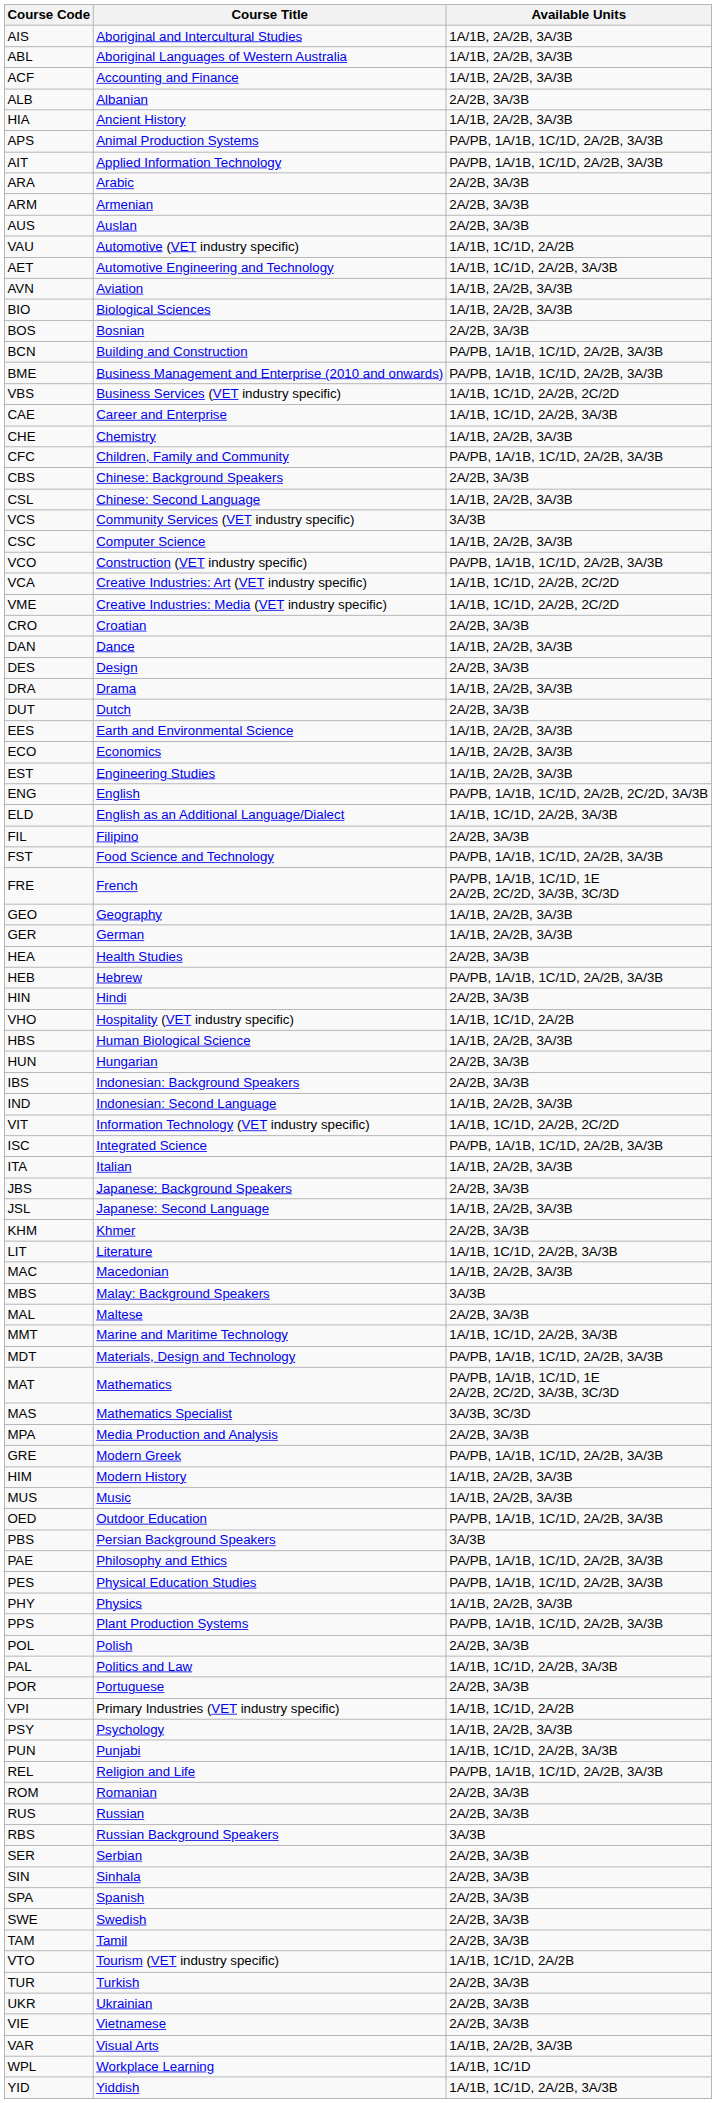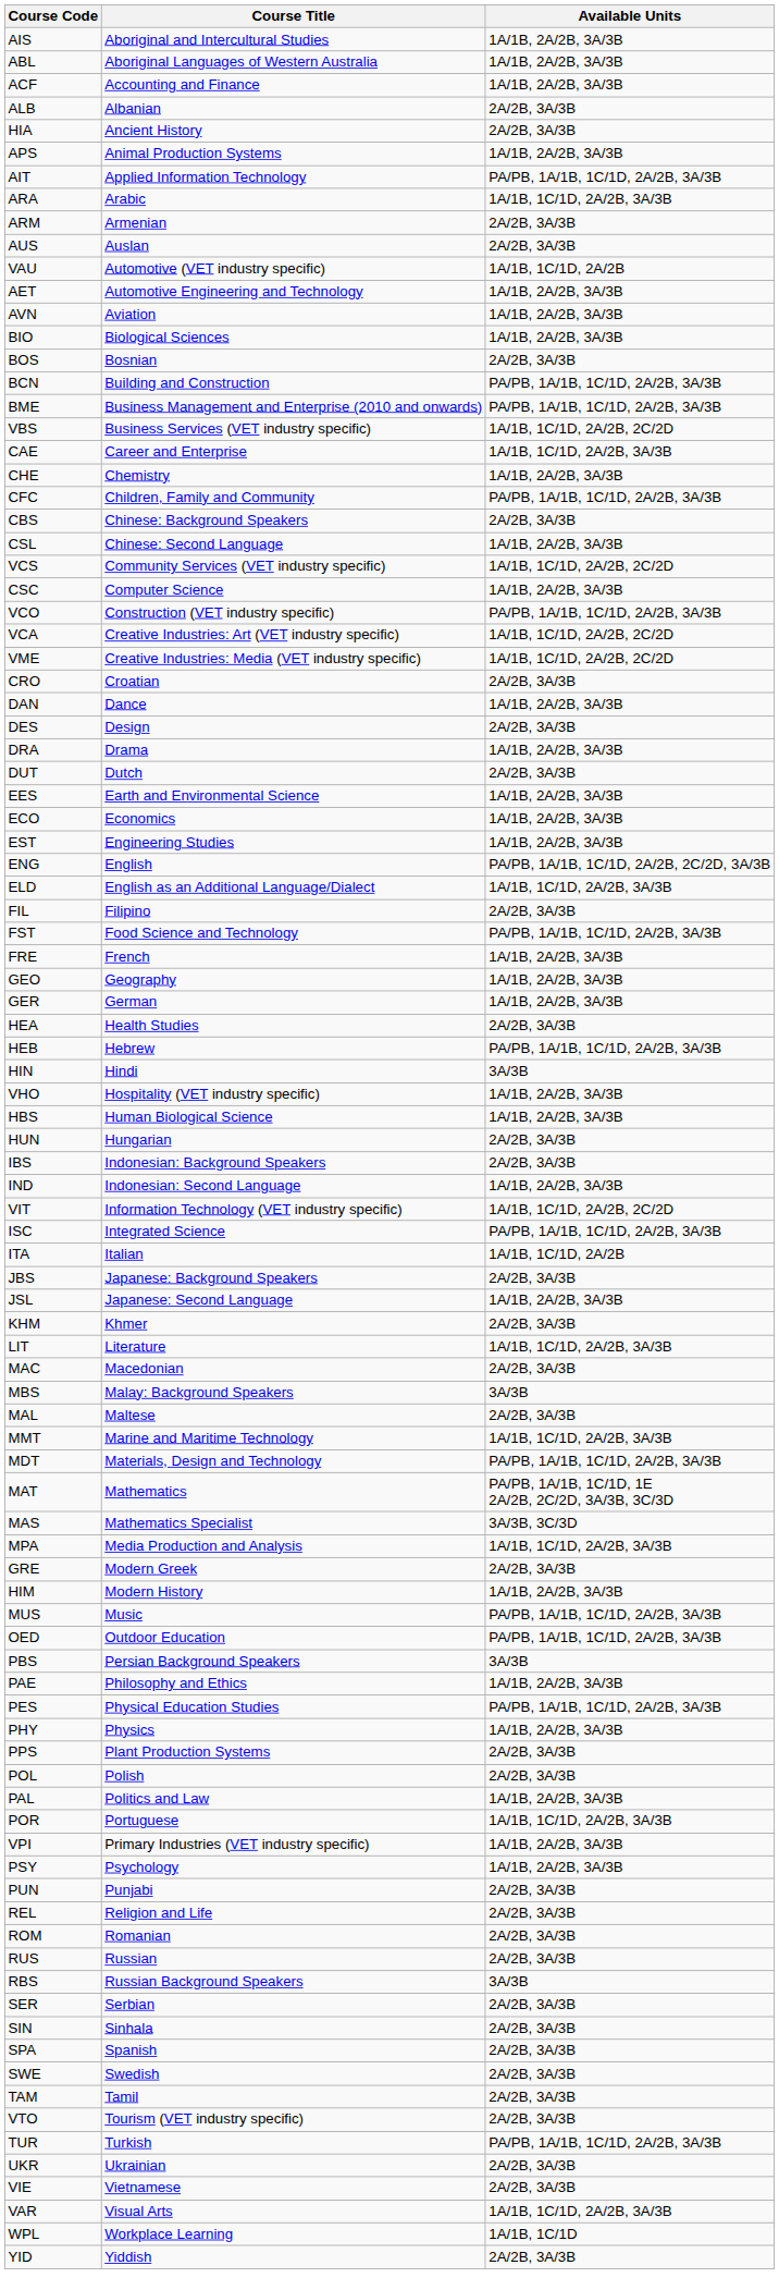HIA | Available Units: 1A/1B, 2A/2B, 3A/3B -> 2A/2B, 3A/3B
APS | Available Units: PA/PB, 1A/1B, 1C/1D, 2A/2B, 3A/3B -> 1A/1B, 2A/2B, 3A/3B
ARA | Available Units: 2A/2B, 3A/3B -> 1A/1B, 1C/1D, 2A/2B, 3A/3B
AET | Available Units: 1A/1B, 1C/1D, 2A/2B, 3A/3B -> 1A/1B, 2A/2B, 3A/3B
VCS | Available Units: 3A/3B -> 1A/1B, 1C/1D, 2A/2B, 2C/2D
FRE | Available Units: PA/PB, 1A/1B, 1C/1D, 1E 2A/2B, 2C/2D, 3A/3B, 3C/3D -> 1A/1B, 2A/2B, 3A/3B
HIN | Available Units: 2A/2B, 3A/3B -> 3A/3B
VHO | Available Units: 1A/1B, 1C/1D, 2A/2B -> 1A/1B, 2A/2B, 3A/3B
ITA | Available Units: 1A/1B, 2A/2B, 3A/3B -> 1A/1B, 1C/1D, 2A/2B
MAC | Available Units: 1A/1B, 2A/2B, 3A/3B -> 2A/2B, 3A/3B
MPA | Available Units: 2A/2B, 3A/3B -> 1A/1B, 1C/1D, 2A/2B, 3A/3B
GRE | Available Units: PA/PB, 1A/1B, 1C/1D, 2A/2B, 3A/3B -> 2A/2B, 3A/3B
MUS | Available Units: 1A/1B, 2A/2B, 3A/3B -> PA/PB, 1A/1B, 1C/1D, 2A/2B, 3A/3B
PAE | Available Units: PA/PB, 1A/1B, 1C/1D, 2A/2B, 3A/3B -> 1A/1B, 2A/2B, 3A/3B
PPS | Available Units: PA/PB, 1A/1B, 1C/1D, 2A/2B, 3A/3B -> 2A/2B, 3A/3B
PAL | Available Units: 1A/1B, 1C/1D, 2A/2B, 3A/3B -> 1A/1B, 2A/2B, 3A/3B
POR | Available Units: 2A/2B, 3A/3B -> 1A/1B, 1C/1D, 2A/2B, 3A/3B
VPI | Available Units: 1A/1B, 1C/1D, 2A/2B -> 1A/1B, 2A/2B, 3A/3B
PUN | Available Units: 1A/1B, 1C/1D, 2A/2B, 3A/3B -> 2A/2B, 3A/3B
REL | Available Units: PA/PB, 1A/1B, 1C/1D, 2A/2B, 3A/3B -> 2A/2B, 3A/3B
VTO | Available Units: 1A/1B, 1C/1D, 2A/2B -> 2A/2B, 3A/3B
TUR | Available Units: 2A/2B, 3A/3B -> PA/PB, 1A/1B, 1C/1D, 2A/2B, 3A/3B
VAR | Available Units: 1A/1B, 2A/2B, 3A/3B -> 1A/1B, 1C/1D, 2A/2B, 3A/3B
YID | Available Units: 1A/1B, 1C/1D, 2A/2B, 3A/3B -> 2A/2B, 3A/3B
